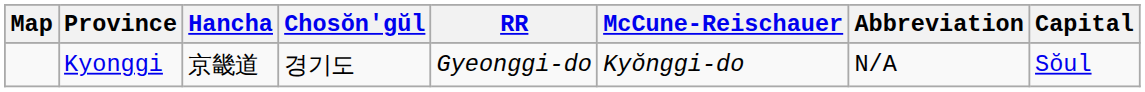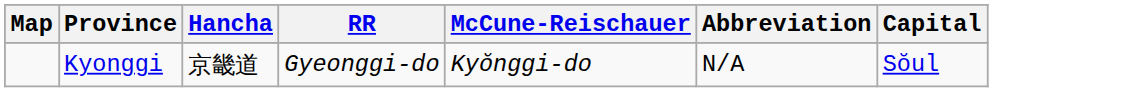- column: Chosŏn'gŭl | 경기도
